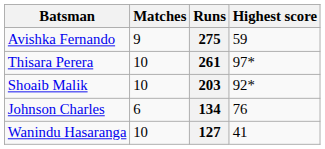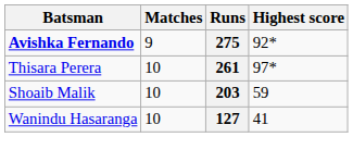275 | Batsman: normal -> bold
275 | Highest score: 59 -> 92*
203 | Highest score: 92* -> 59
- row: Johnson Charles | 6 | 134 | 76
